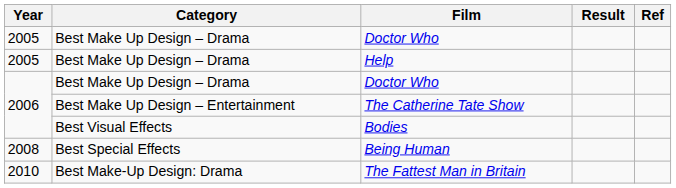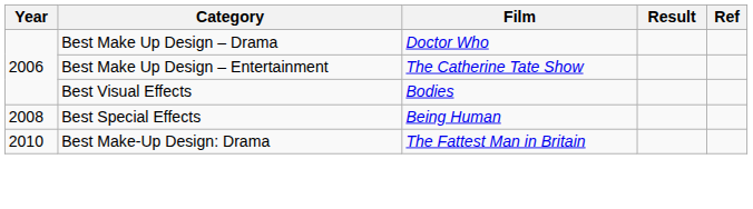- row: 2005 | Best Make Up Design – Drama | Doctor Who
- row: 2005 | Best Make Up Design – Drama | Help
